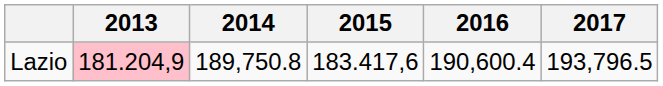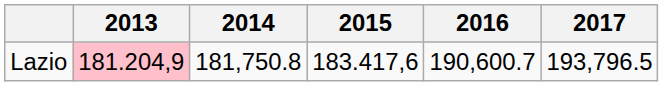Lazio | 2014: 189,750.8 -> 181,750.8
Lazio | 2016: 190,600.4 -> 190,600.7
